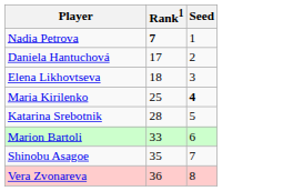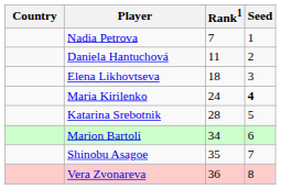+ column: Country
Nadia Petrova | Rank1: bold -> normal
Daniela Hantuchová | Rank1: 17 -> 11
Maria Kirilenko | Rank1: 25 -> 24
Marion Bartoli | Rank1: 33 -> 34
